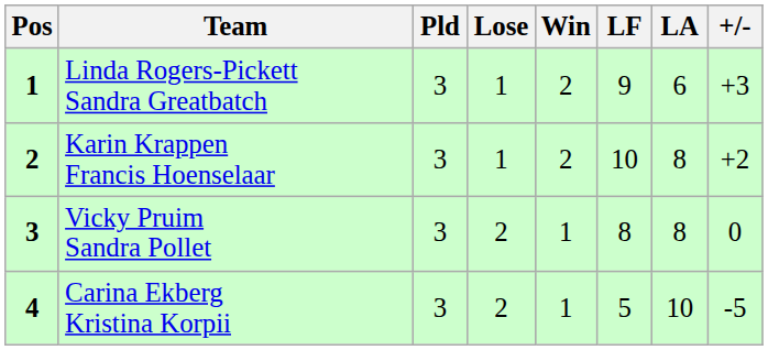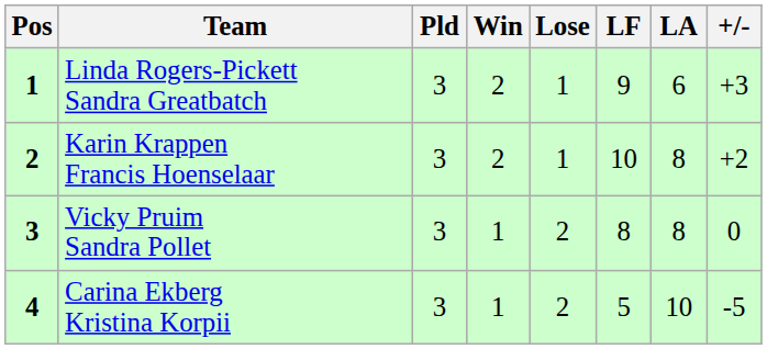columns swapped: Win <-> Lose
